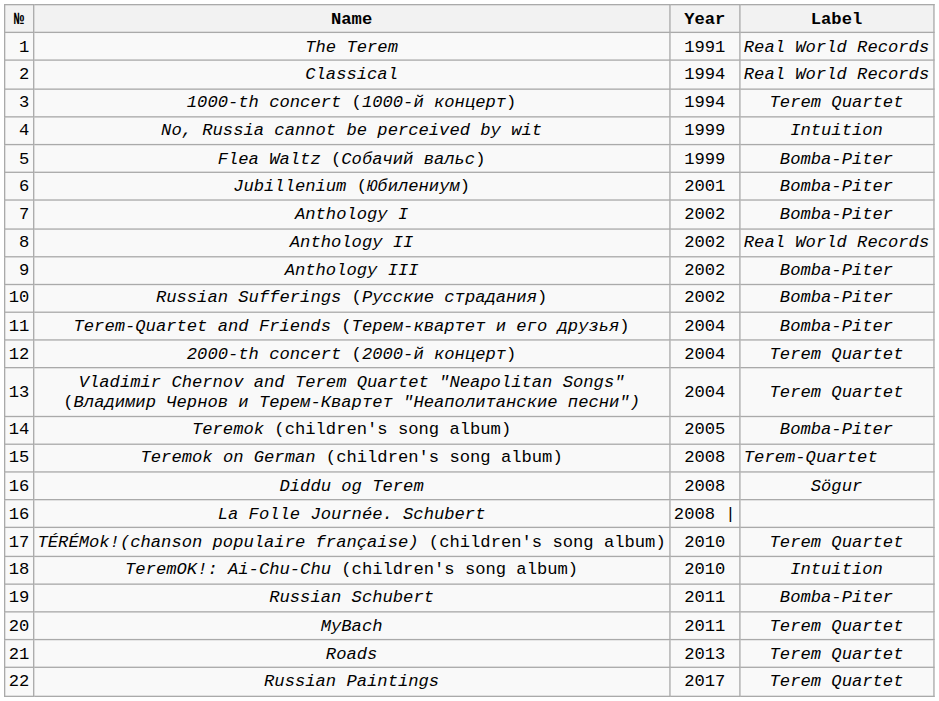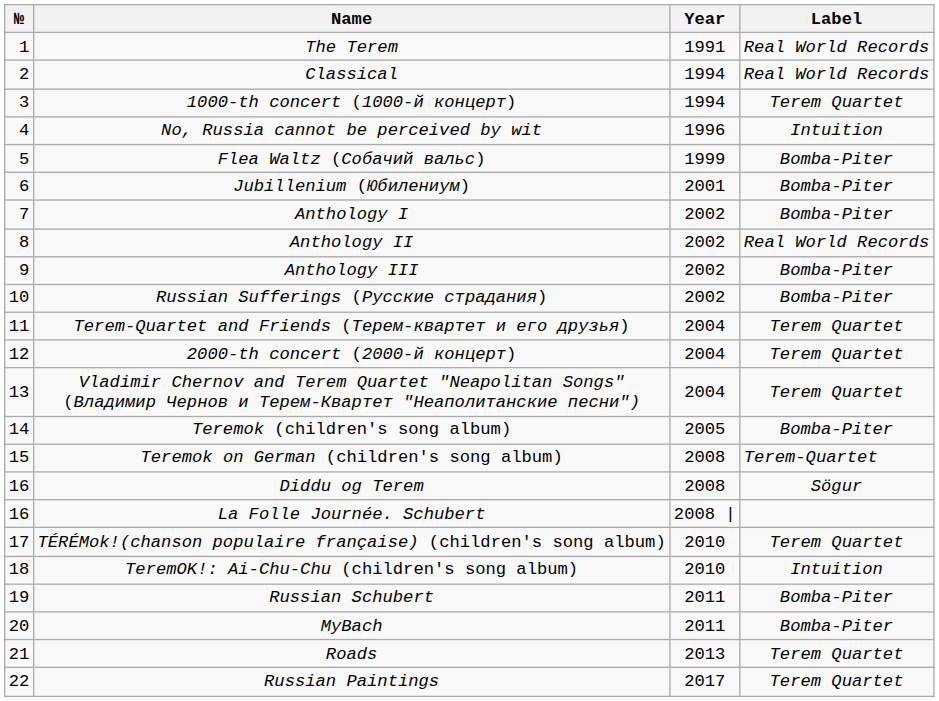No, Russia cannot be perceived by wit | Year: 1999 -> 1996
Terem-Quartet and Friends (Терем-квартет и его друзья) | Label: Bomba-Piter -> Terem Quartet
MyBach | Label: Terem Quartet -> Bomba-Piter
